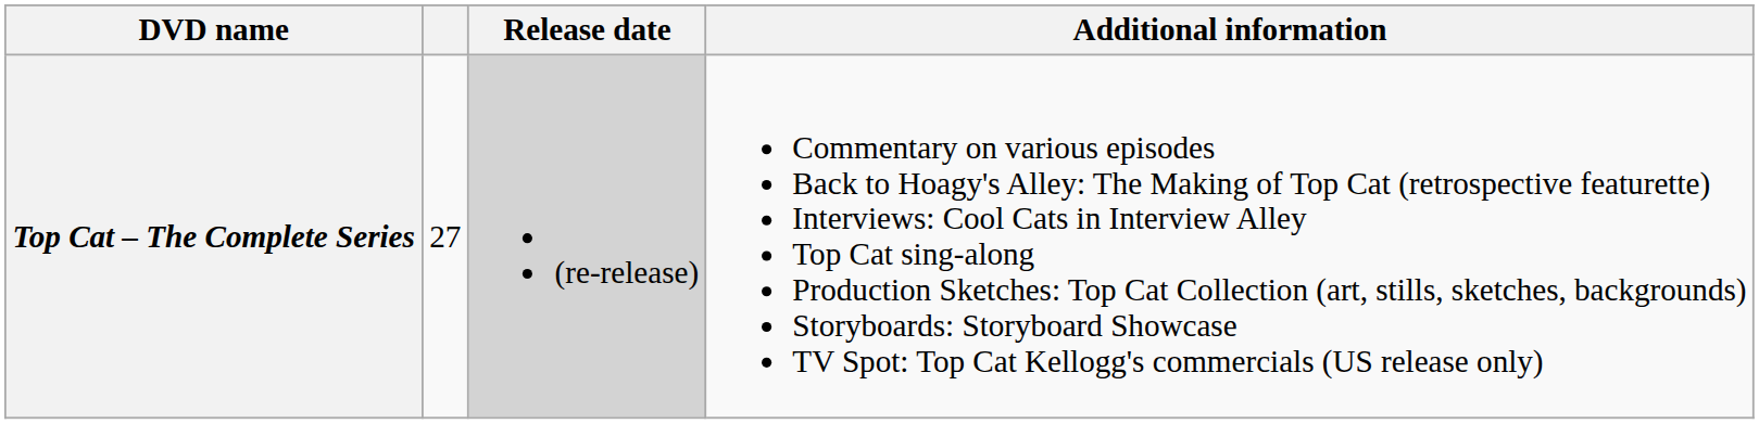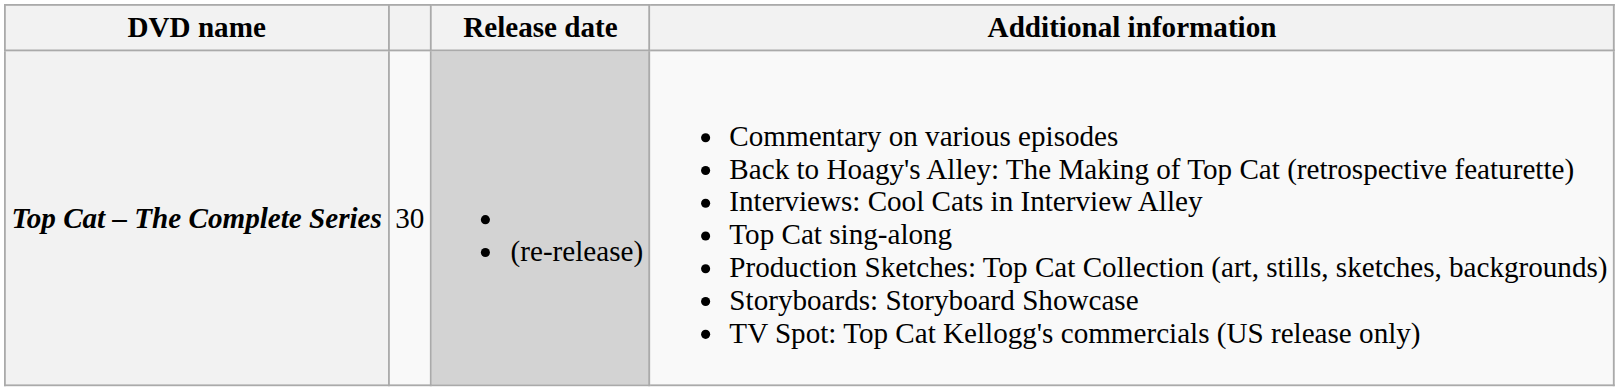Top Cat – The Complete Series | column 2: 27 -> 30
